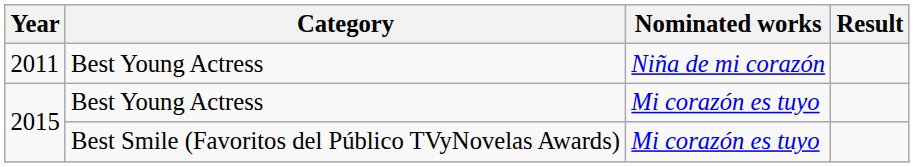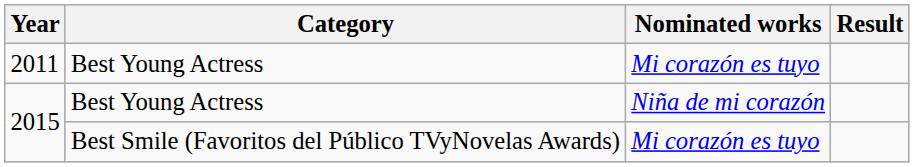2011 | Nominated works: Niña de mi corazón -> Mi corazón es tuyo
2015 / Best Young Actress | Nominated works: Mi corazón es tuyo -> Niña de mi corazón
